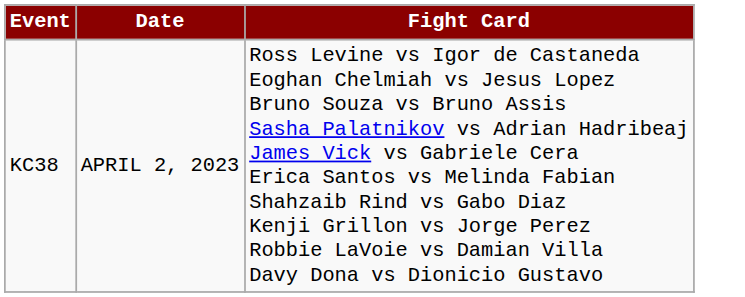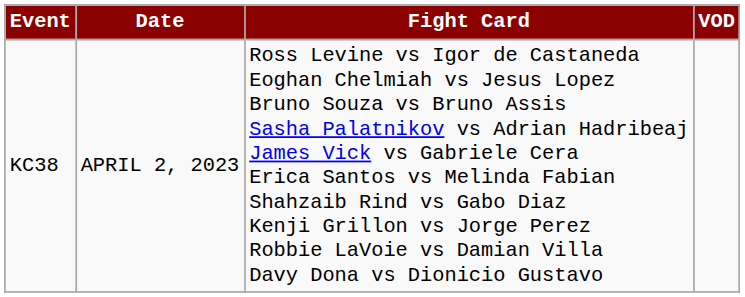+ column: VOD
